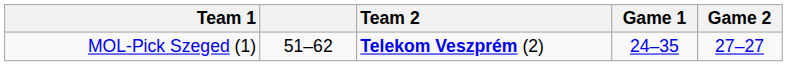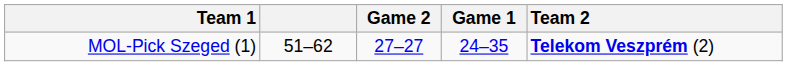columns swapped: Team 2 <-> Game 2
